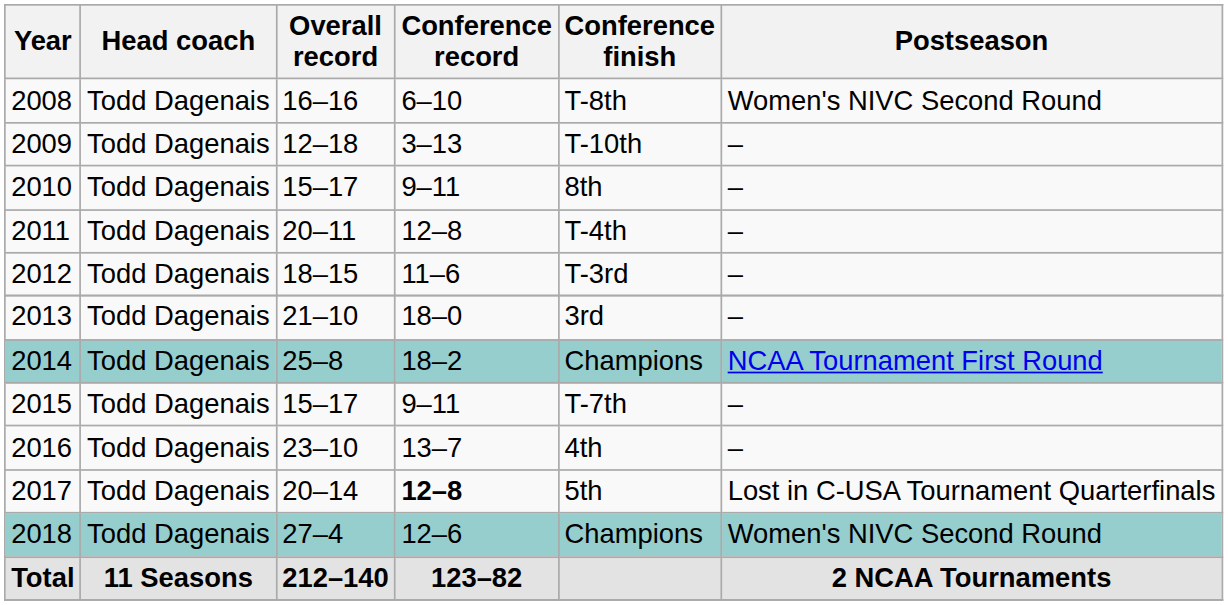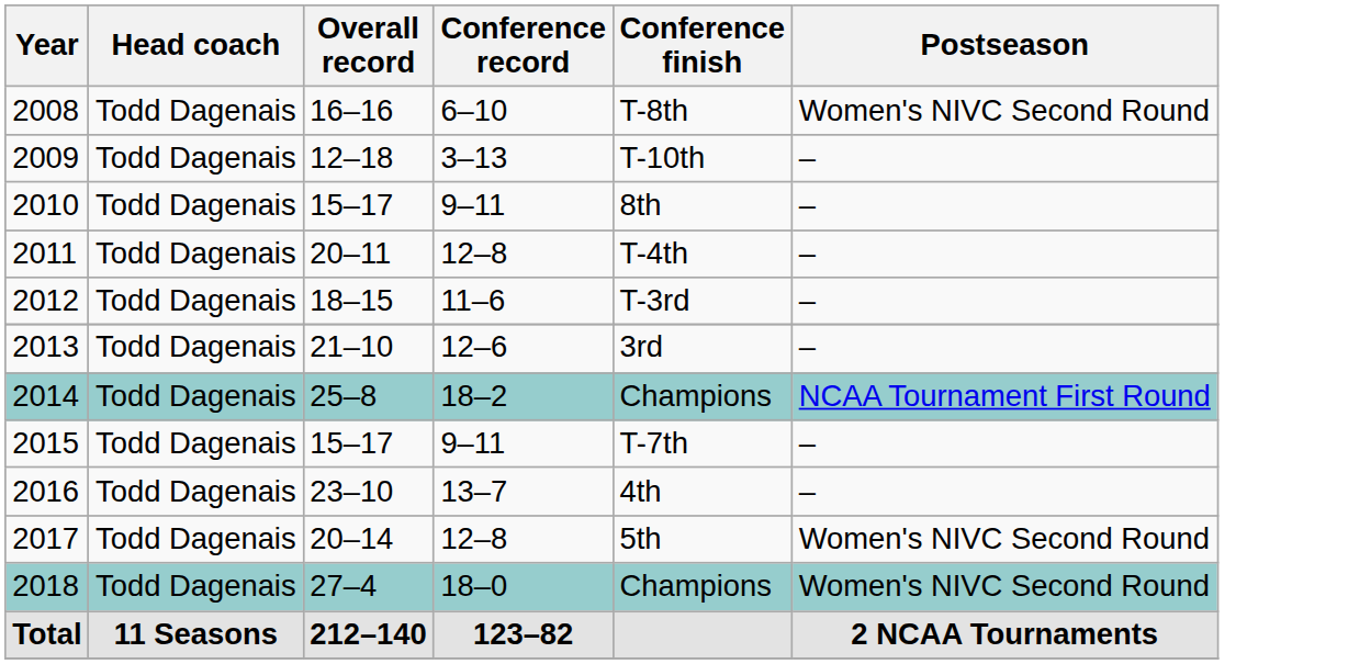2013 | Conference record: 18–0 -> 12–6
2017 | Conference record: bold -> normal
2017 | Postseason: Lost in C-USA Tournament Quarterfinals -> Women's NIVC Second Round
2018 | Conference record: 12–6 -> 18–0
